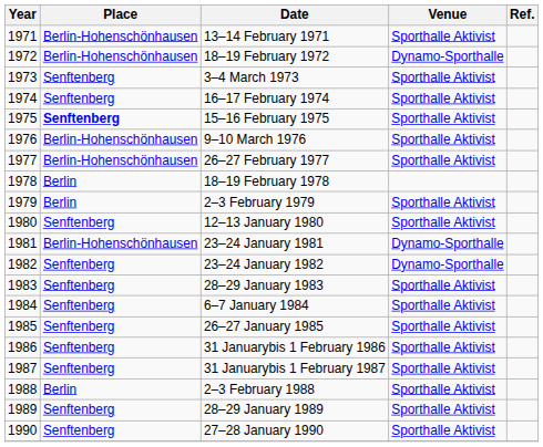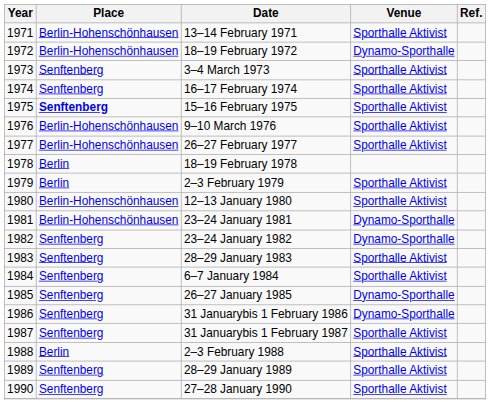12–13 January 1980 | Place: Senftenberg -> Berlin-Hohenschönhausen
26–27 January 1985 | Venue: Sporthalle Aktivist -> Dynamo-Sporthalle
31 Januarybis 1 February 1986 | Venue: Sporthalle Aktivist -> Dynamo-Sporthalle
